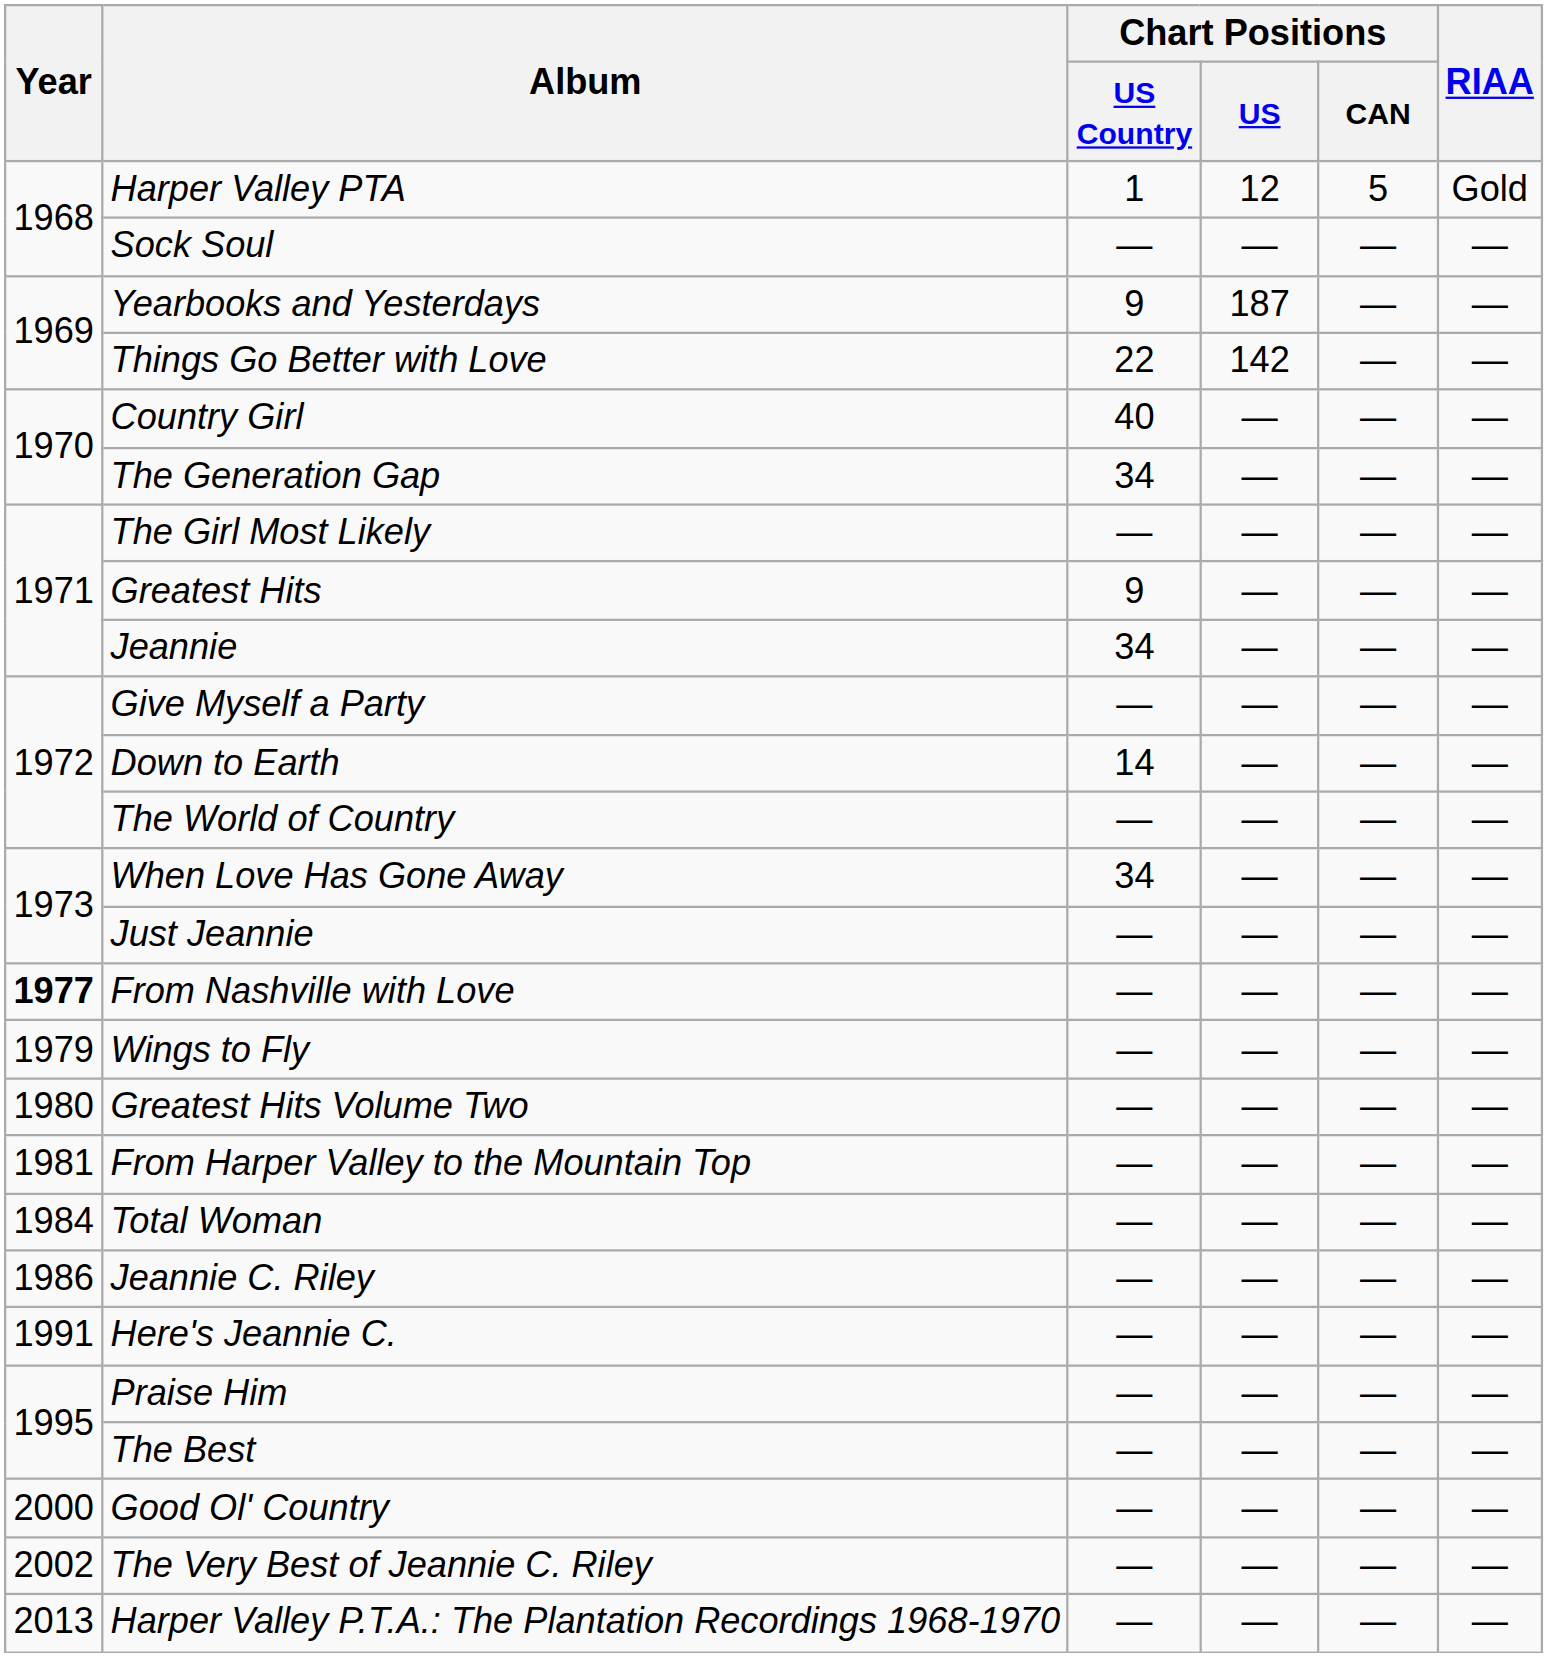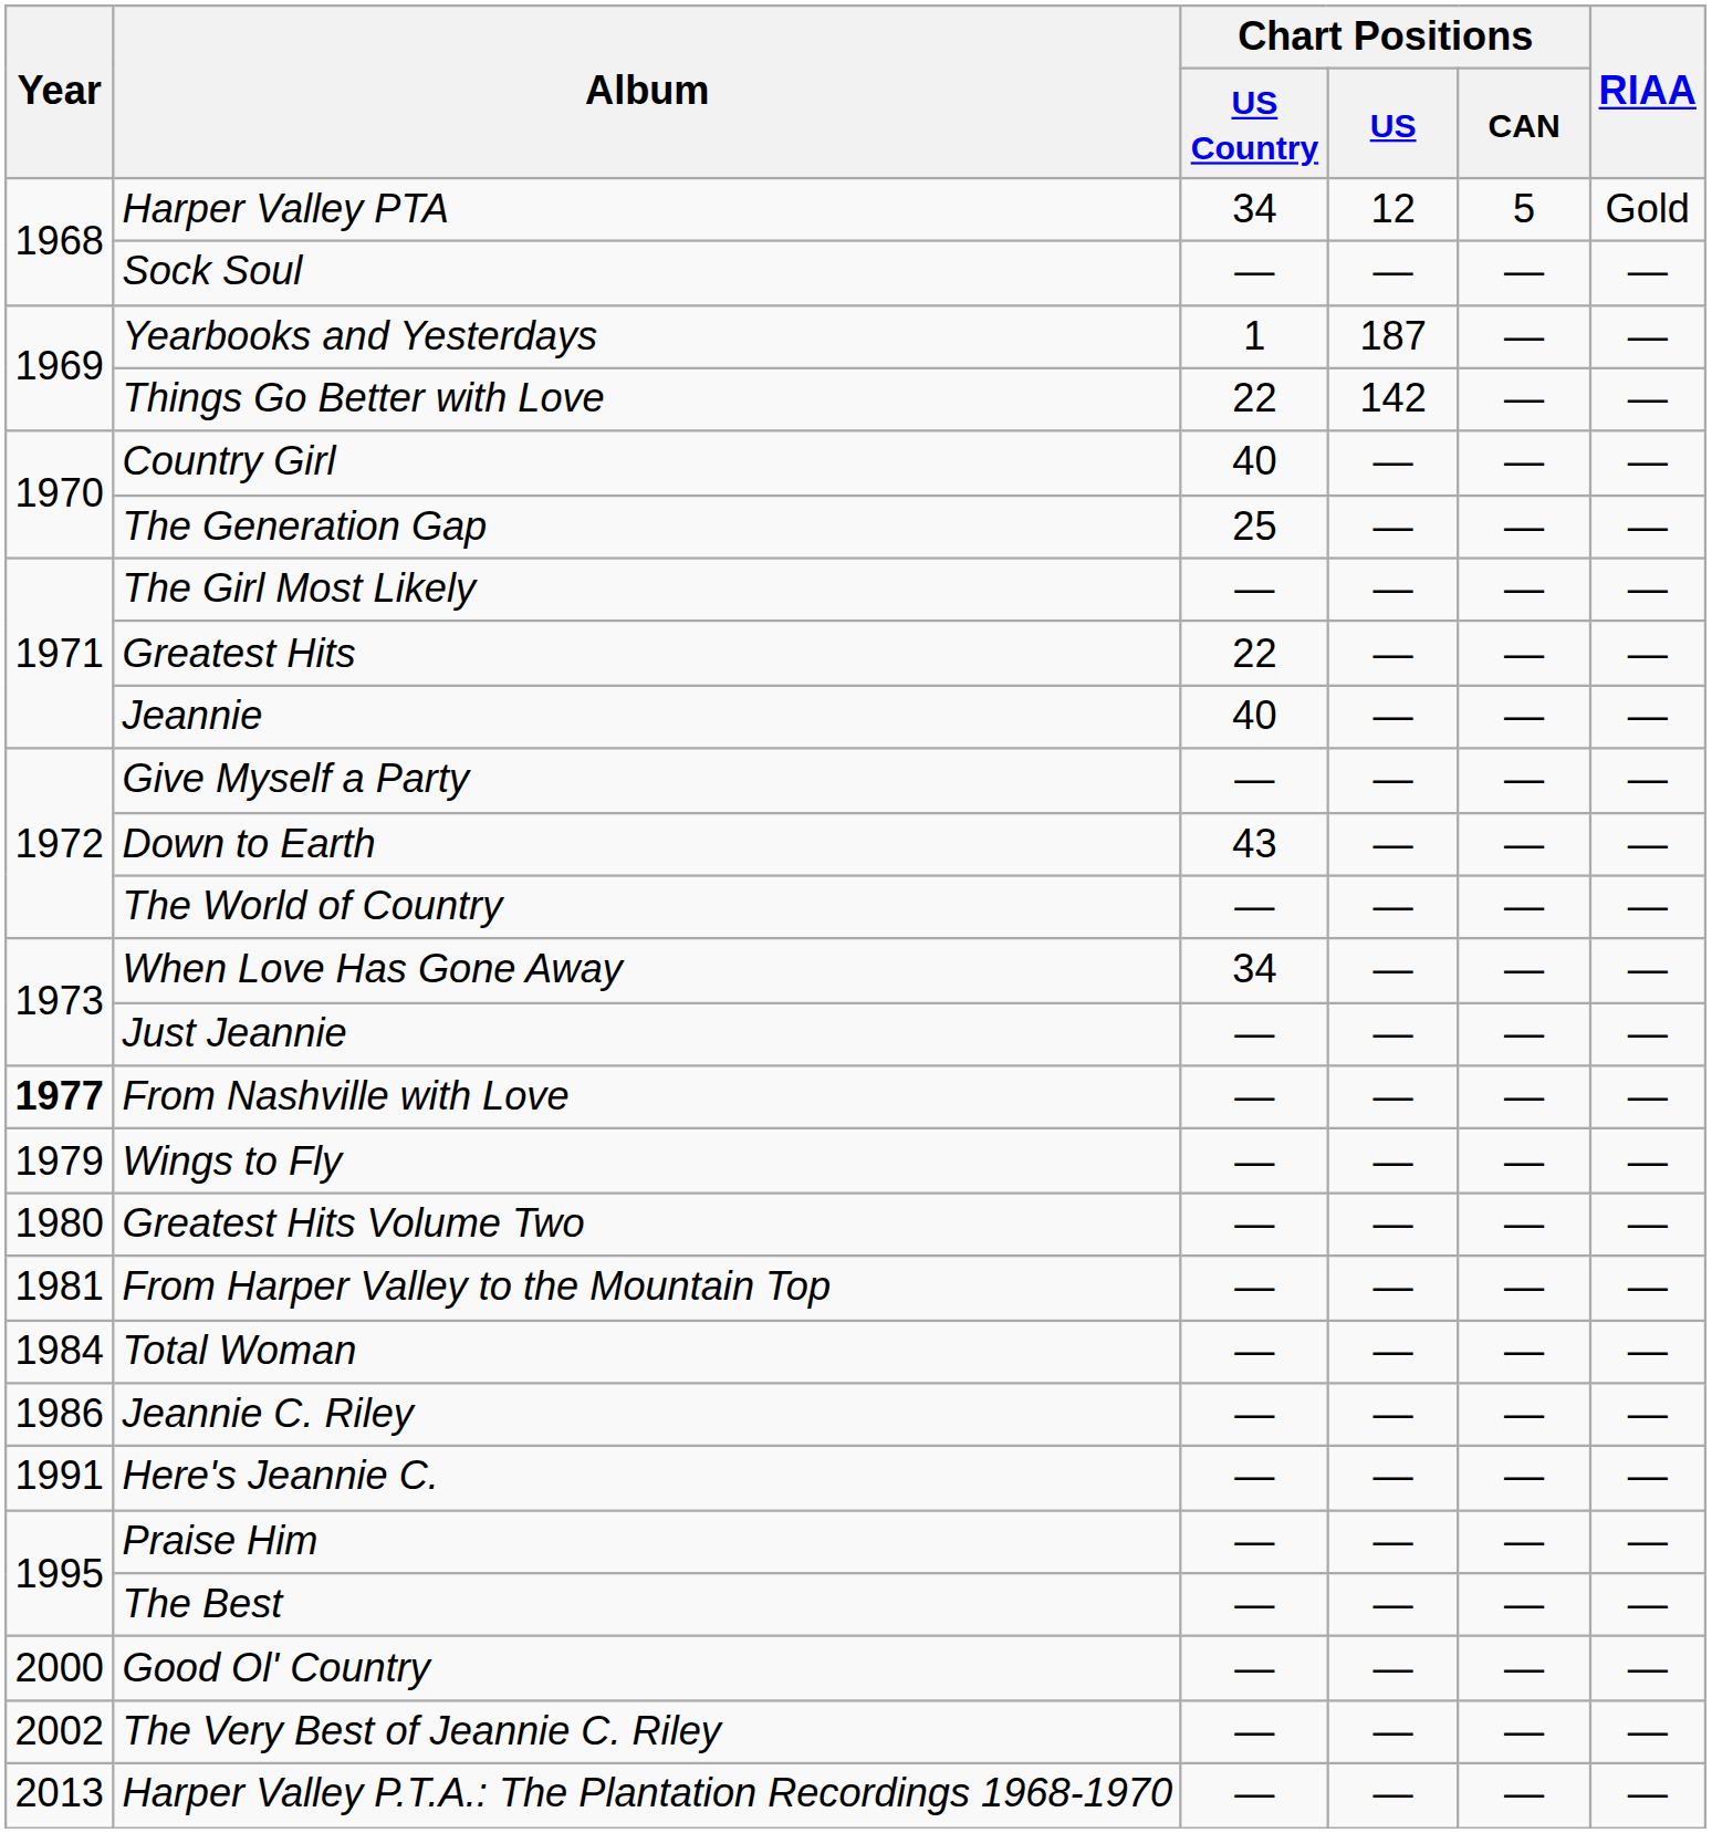Harper Valley PTA | Chart Positions / US Country: 1 -> 34
Yearbooks and Yesterdays | Chart Positions / US Country: 9 -> 1
The Generation Gap | Chart Positions / US Country: 34 -> 25
Greatest Hits | Chart Positions / US Country: 9 -> 22
Jeannie | Chart Positions / US Country: 34 -> 40
Down to Earth | Chart Positions / US Country: 14 -> 43
